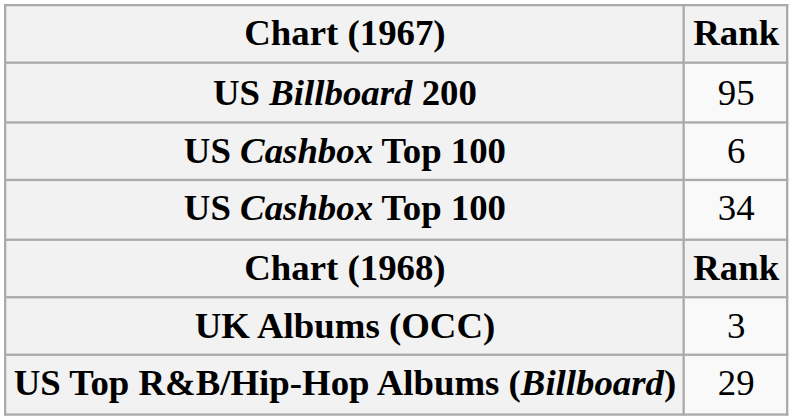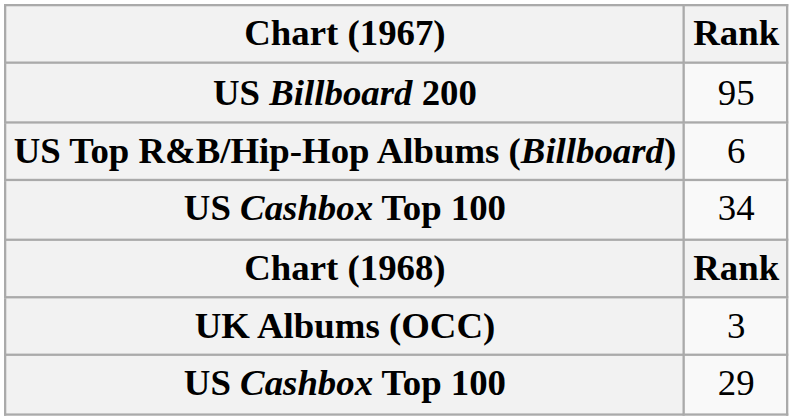6 | Chart (1967): US Cashbox Top 100 -> US Top R&B/Hip-Hop Albums (Billboard)
29 | Chart (1967): US Top R&B/Hip-Hop Albums (Billboard) -> US Cashbox Top 100
